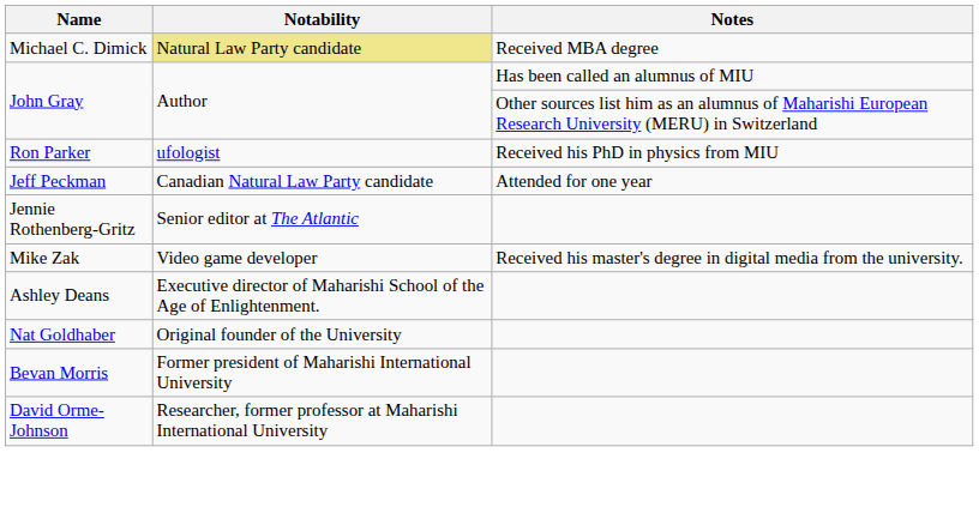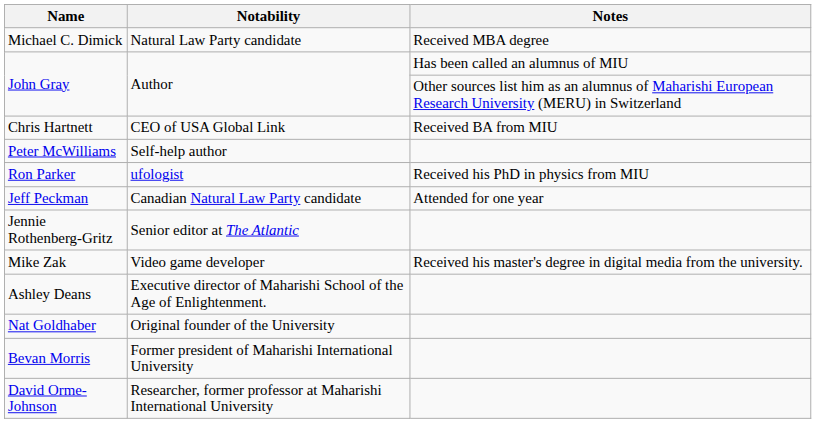Michael C. Dimick | Notability: khaki background -> no background
+ row: Chris Hartnett | CEO of USA Global Link | Received BA from MIU
+ row: Peter McWilliams | Self-help author
